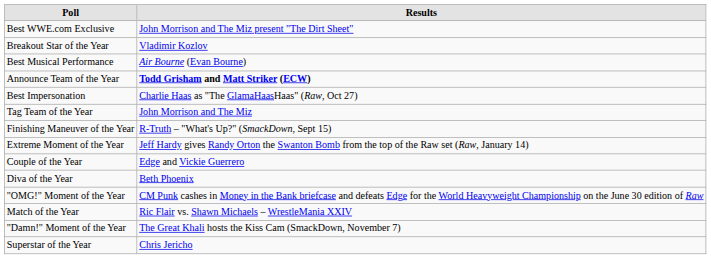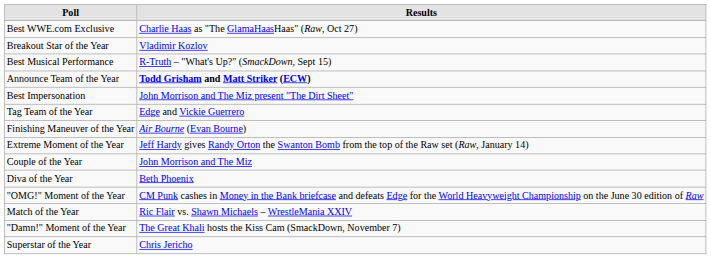Best WWE.com Exclusive | column 2: John Morrison and The Miz present "The Dirt Sheet" -> Charlie Haas as "The GlamaHaasHaas" (Raw, Oct 27)
Best Musical Performance | column 2: Air Bourne (Evan Bourne) -> R-Truth – "What's Up?" (SmackDown, Sept 15)
Best Impersonation | column 2: Charlie Haas as "The GlamaHaasHaas" (Raw, Oct 27) -> John Morrison and The Miz present "The Dirt Sheet"
Tag Team of the Year | column 2: John Morrison and The Miz -> Edge and Vickie Guerrero
Finishing Maneuver of the Year | column 2: R-Truth – "What's Up?" (SmackDown, Sept 15) -> Air Bourne (Evan Bourne)
Couple of the Year | column 2: Edge and Vickie Guerrero -> John Morrison and The Miz
